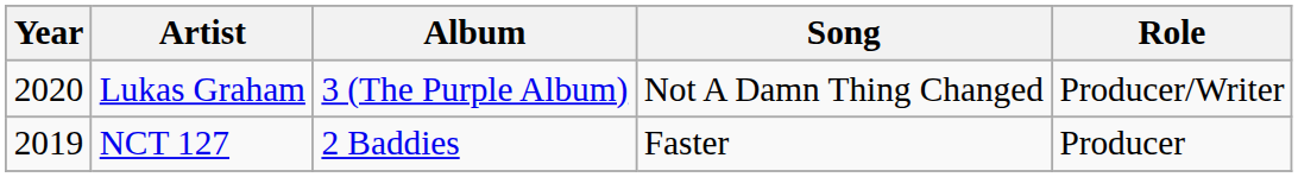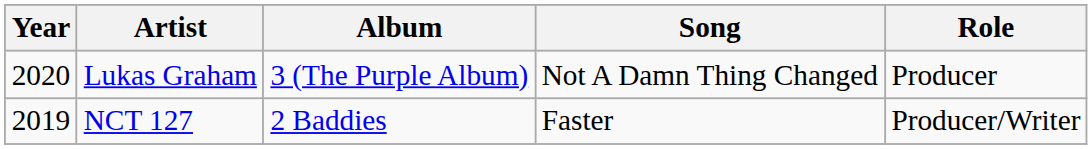Lukas Graham | Role: Producer/Writer -> Producer
NCT 127 | Role: Producer -> Producer/Writer
